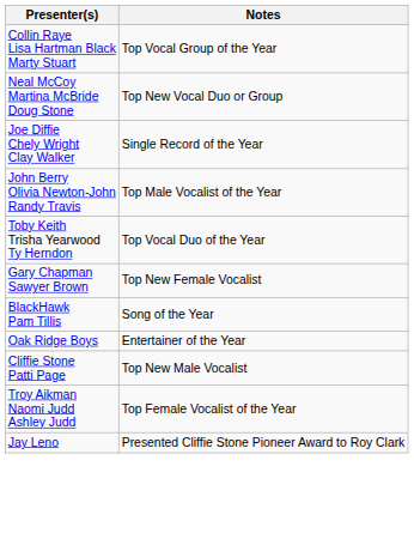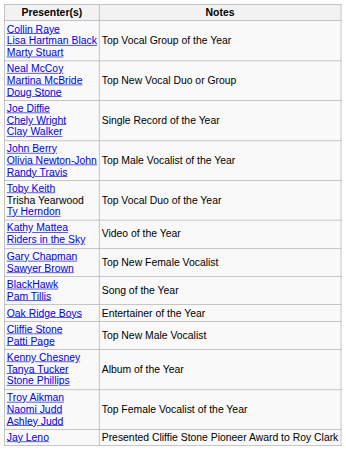+ row: Kathy Mattea Riders in the Sky | Video of the Year
+ row: Kenny Chesney Tanya Tucker Stone Phillips | Album of the Year
